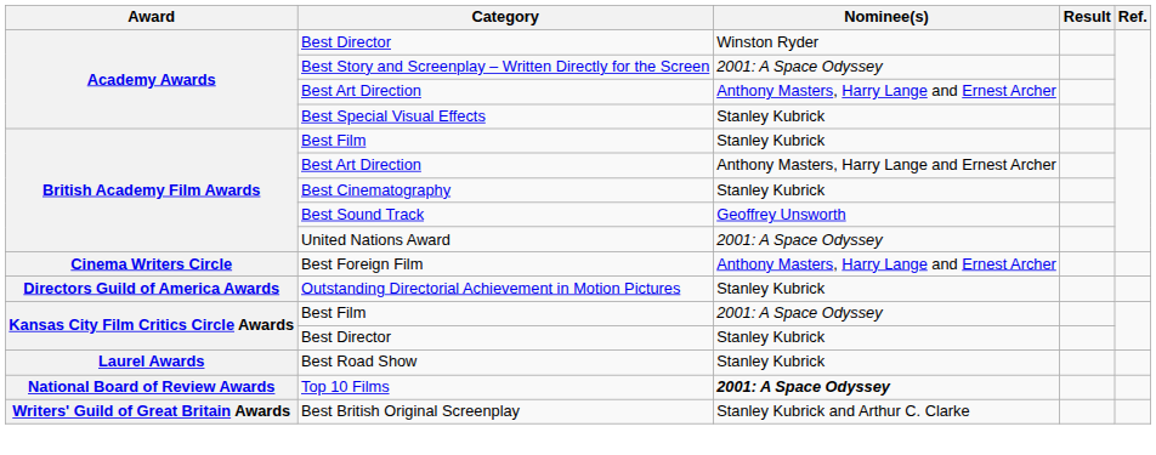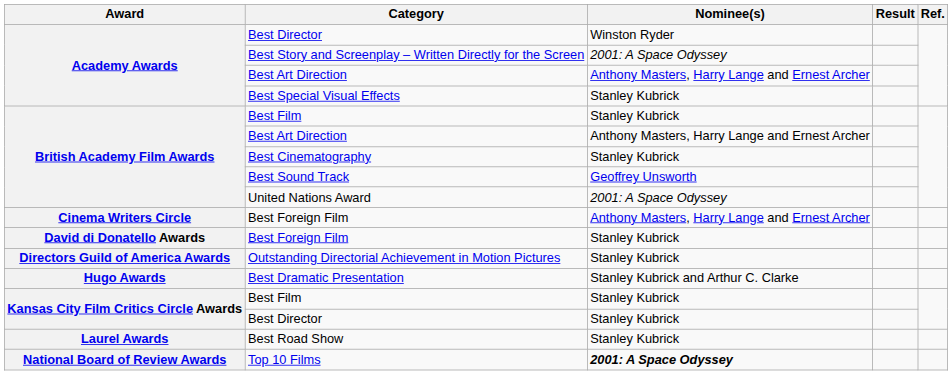+ row: David di Donatello Awards | Best Foreign Film | Stanley Kubrick
+ row: Hugo Awards | Best Dramatic Presentation | Stanley Kubrick and Arthur C. Clarke
Kansas City Film Critics Circle Awards / Best Film | Nominee(s): 2001: A Space Odyssey -> Stanley Kubrick
- row: Writers' Guild of Great Britain Awards | Best British Original Screenplay | Stanley Kubrick and Arthur C. Clarke
